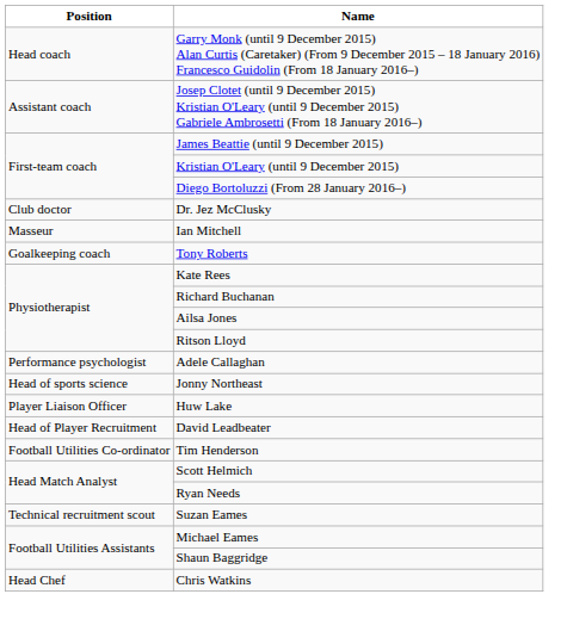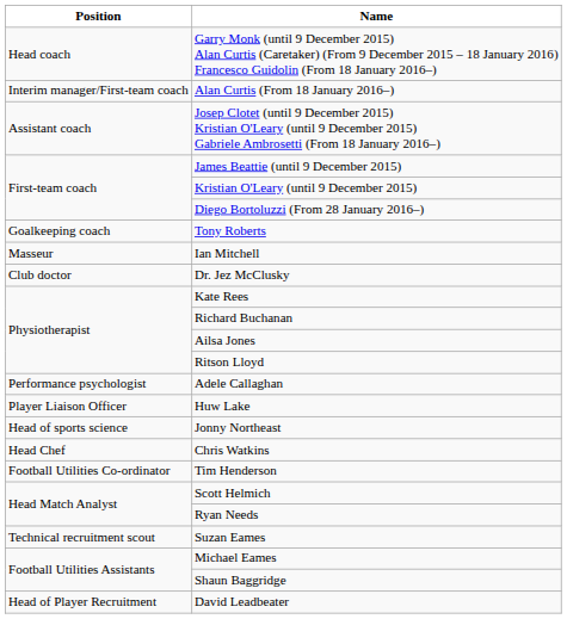+ row: Interim manager/First-team coach | Alan Curtis (From 18 January 2016–)
rows swapped: Tony Roberts <-> Dr. Jez McClusky
rows swapped: Jonny Northeast <-> Huw Lake
rows swapped: David Leadbeater <-> Chris Watkins
